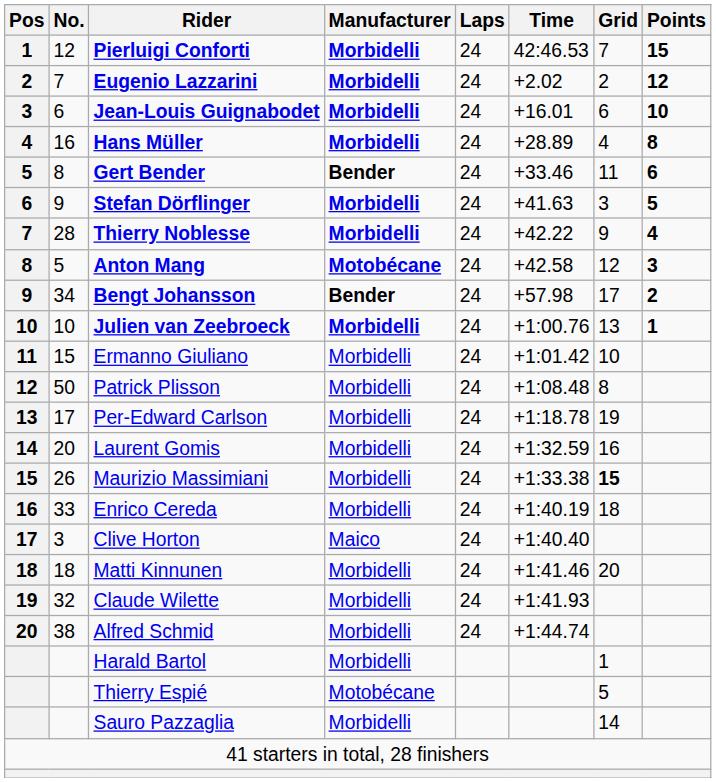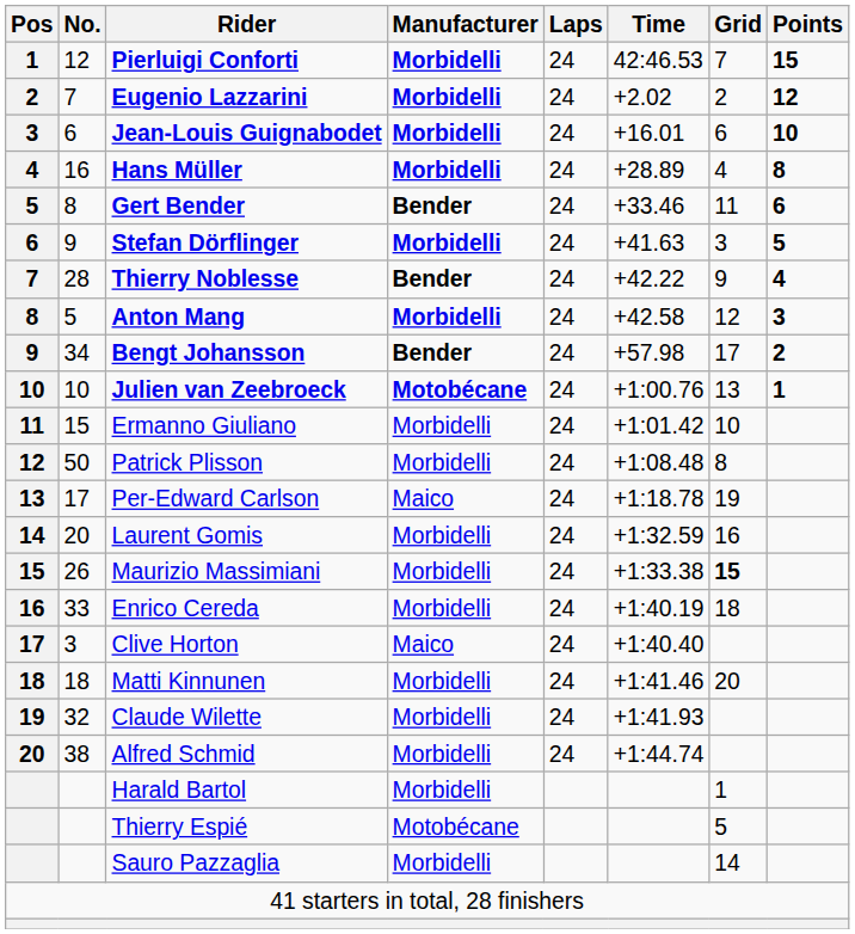Thierry Noblesse | Manufacturer: Morbidelli -> Bender
Anton Mang | Manufacturer: Motobécane -> Morbidelli
Julien van Zeebroeck | Manufacturer: Morbidelli -> Motobécane
Per-Edward Carlson | Manufacturer: Morbidelli -> Maico
